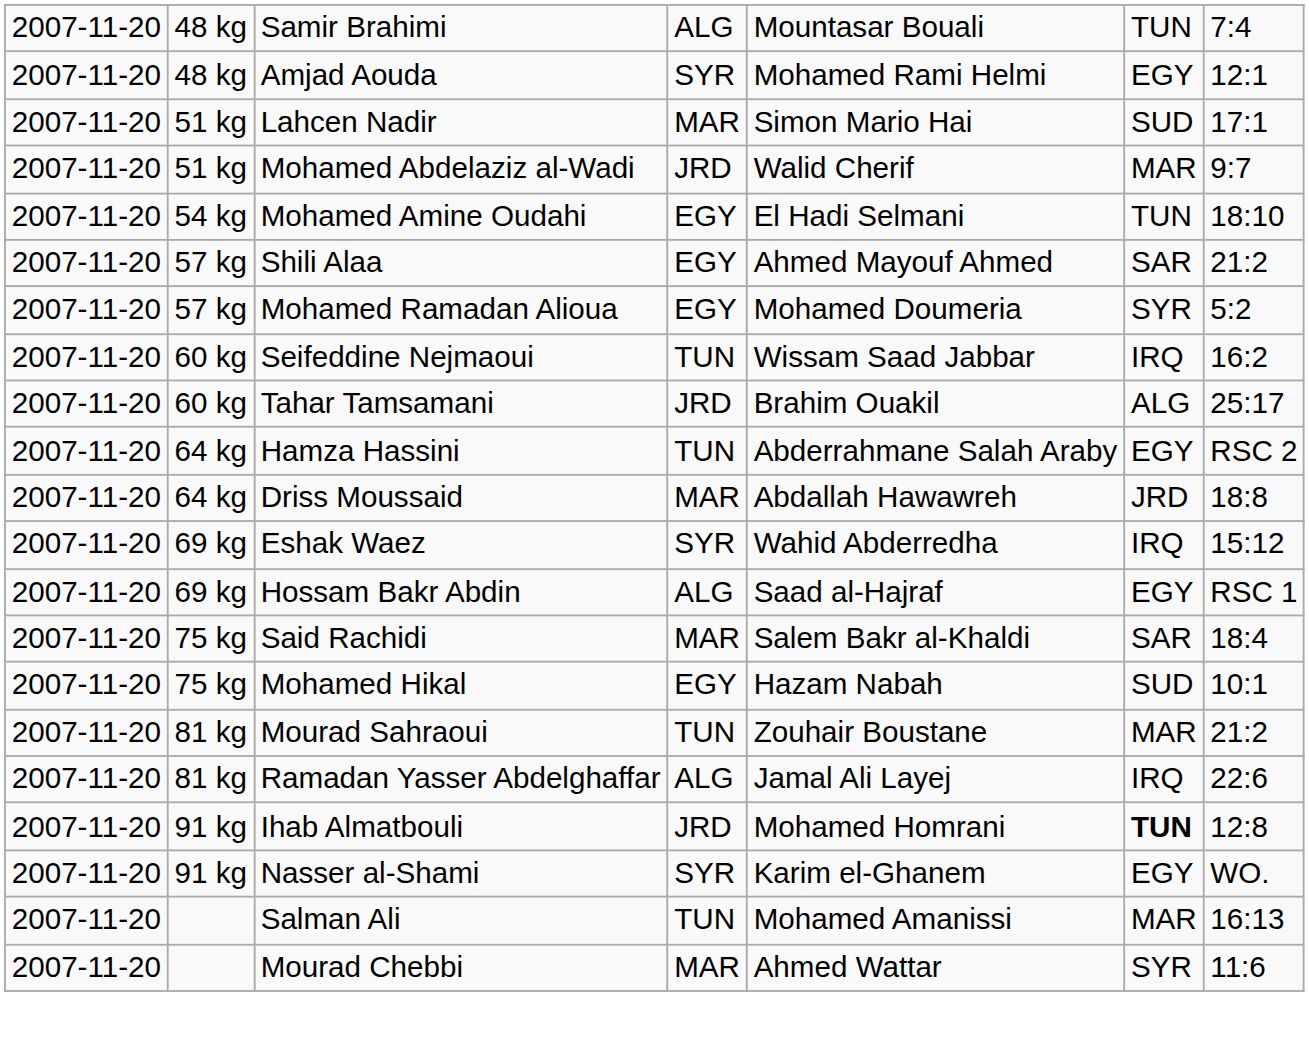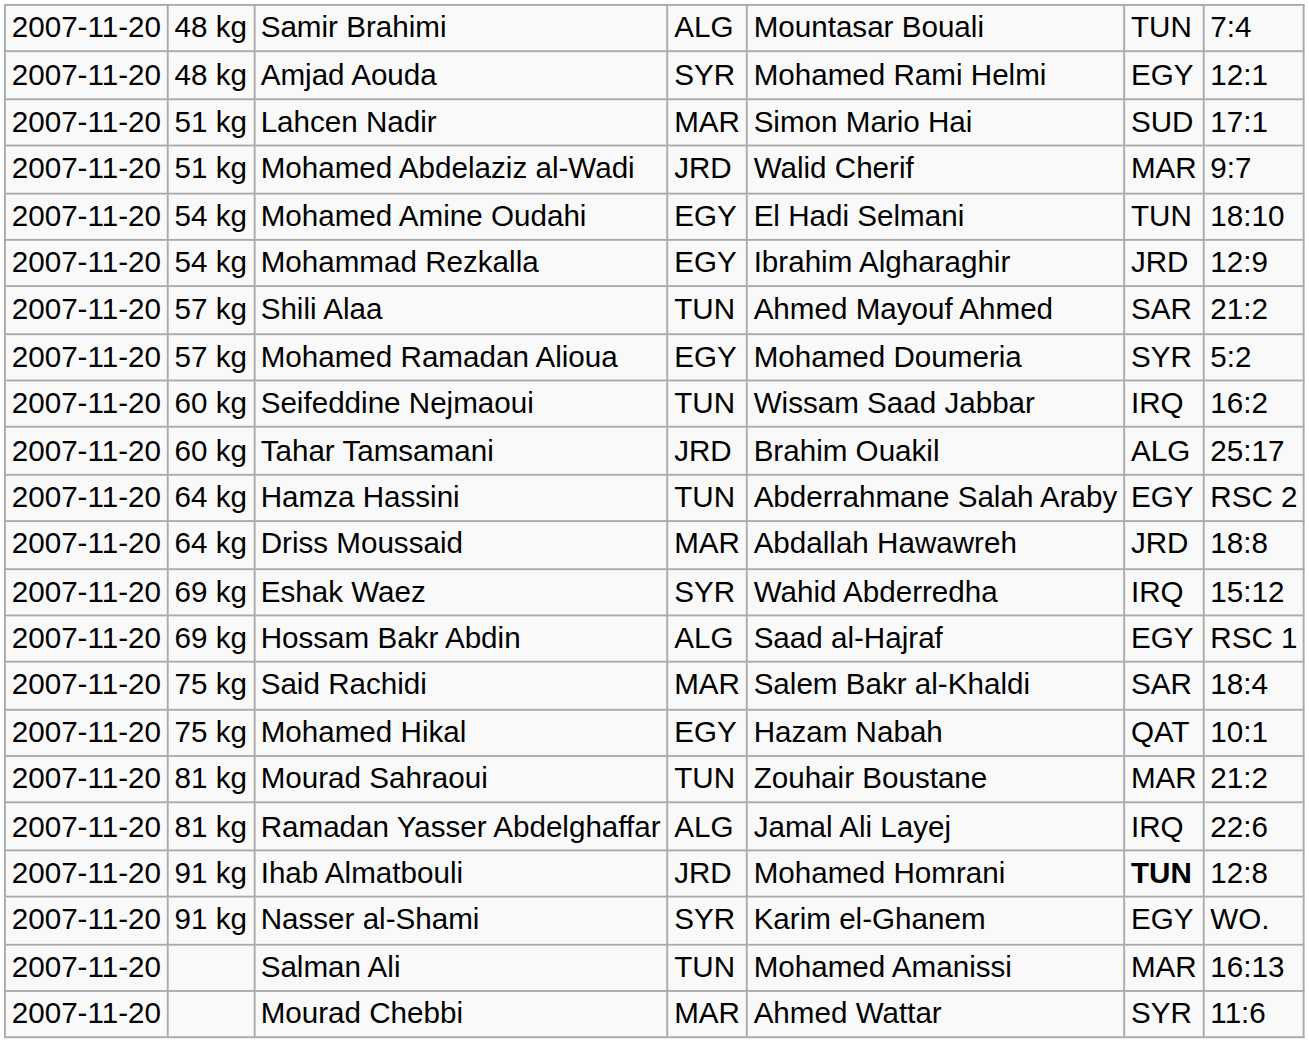+ row: 2007-11-20 | 54 kg | Mohammad Rezkalla | EGY | Ibrahim Algharaghir | JRD | 12:9
Shili Alaa | column 4: EGY -> TUN
Mohamed Hikal | column 6: SUD -> QAT
